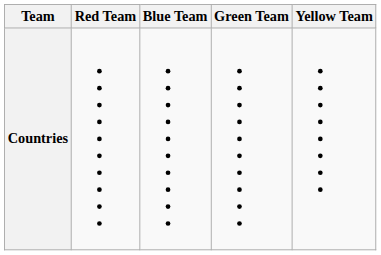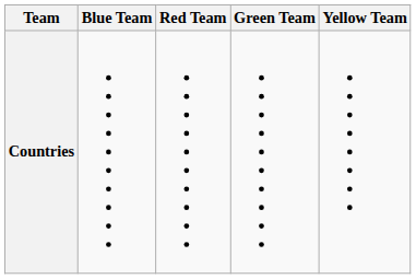columns swapped: Red Team <-> Blue Team
